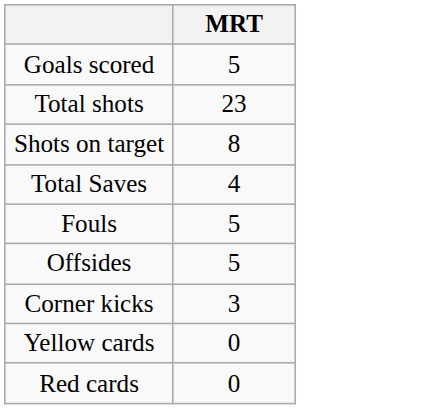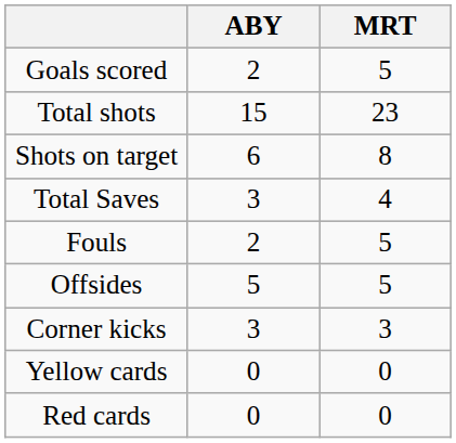+ column: ABY | 2 | 15 | 6 | 3 | 2 | 5 | 3 | 0 | 0
